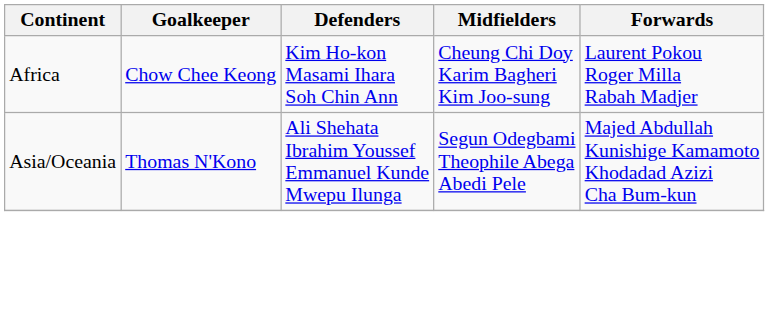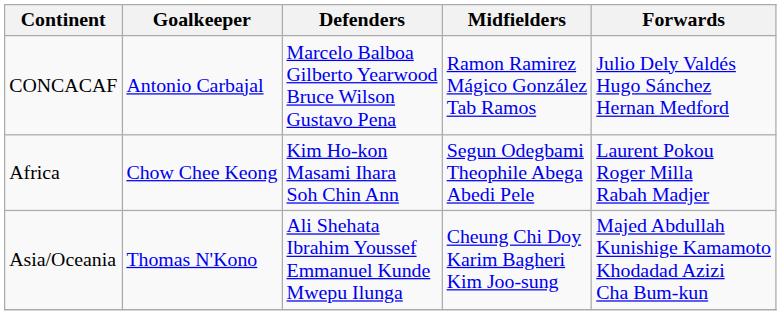+ row: CONCACAF | Antonio Carbajal | Marcelo Balboa Gilberto Yearwood Bruce Wilson Gustavo Pena | Ramon Ramirez Mágico González Tab Ramos | Julio Dely Valdés Hugo Sánchez Hernan Medford
Africa | Midfielders: Cheung Chi Doy Karim Bagheri Kim Joo-sung -> Segun Odegbami Theophile Abega Abedi Pele
Asia/Oceania | Midfielders: Segun Odegbami Theophile Abega Abedi Pele -> Cheung Chi Doy Karim Bagheri Kim Joo-sung
